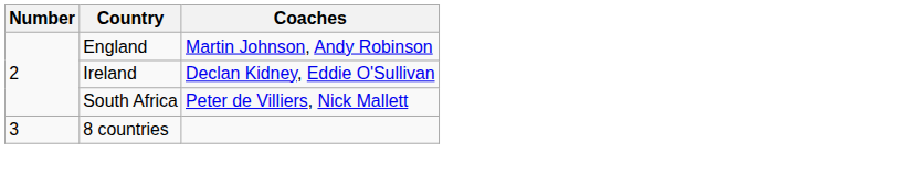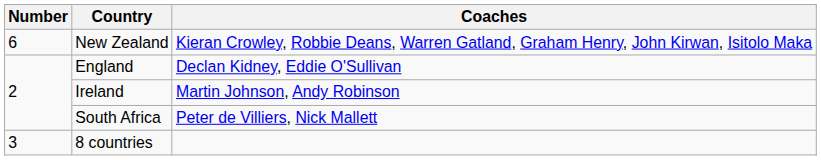+ row: 6 | New Zealand | Kieran Crowley, Robbie Deans, Warren Gatland, Graham Henry, John Kirwan, Isitolo Maka
England | Coaches: Martin Johnson, Andy Robinson -> Declan Kidney, Eddie O'Sullivan
Ireland | Coaches: Declan Kidney, Eddie O'Sullivan -> Martin Johnson, Andy Robinson
